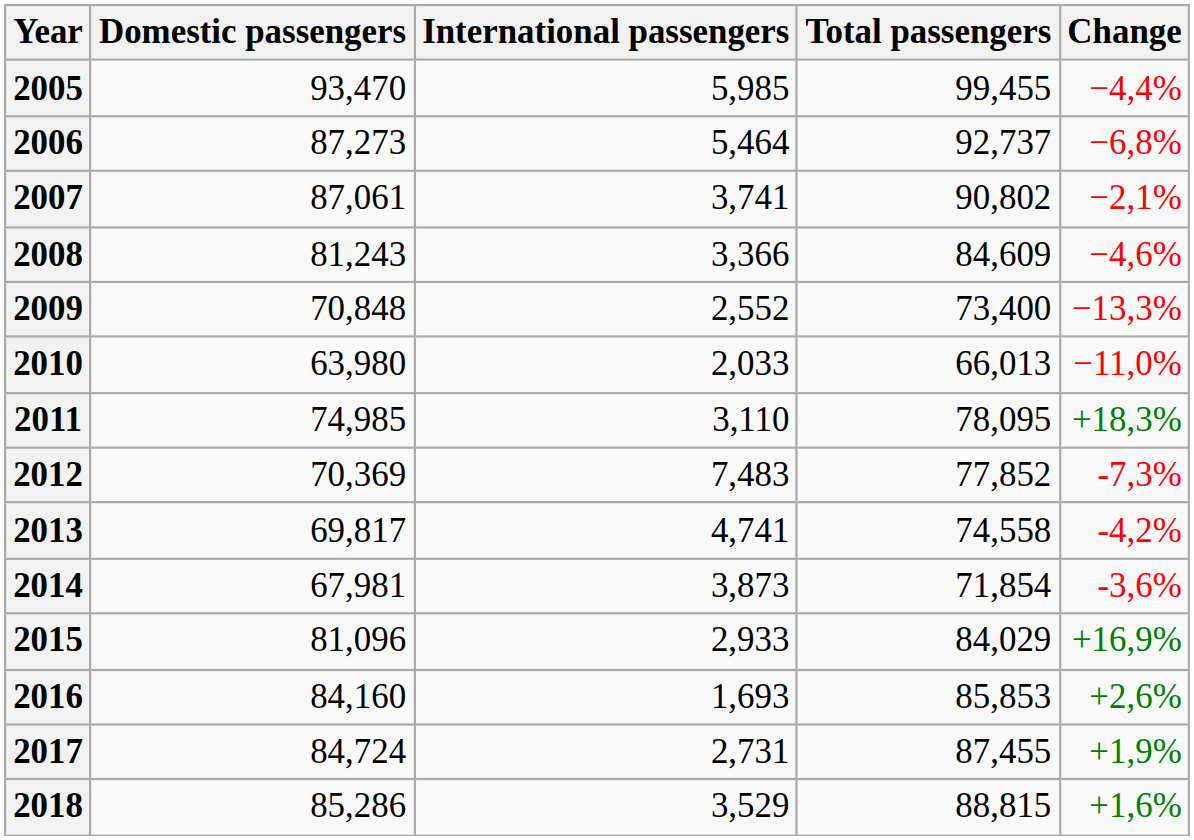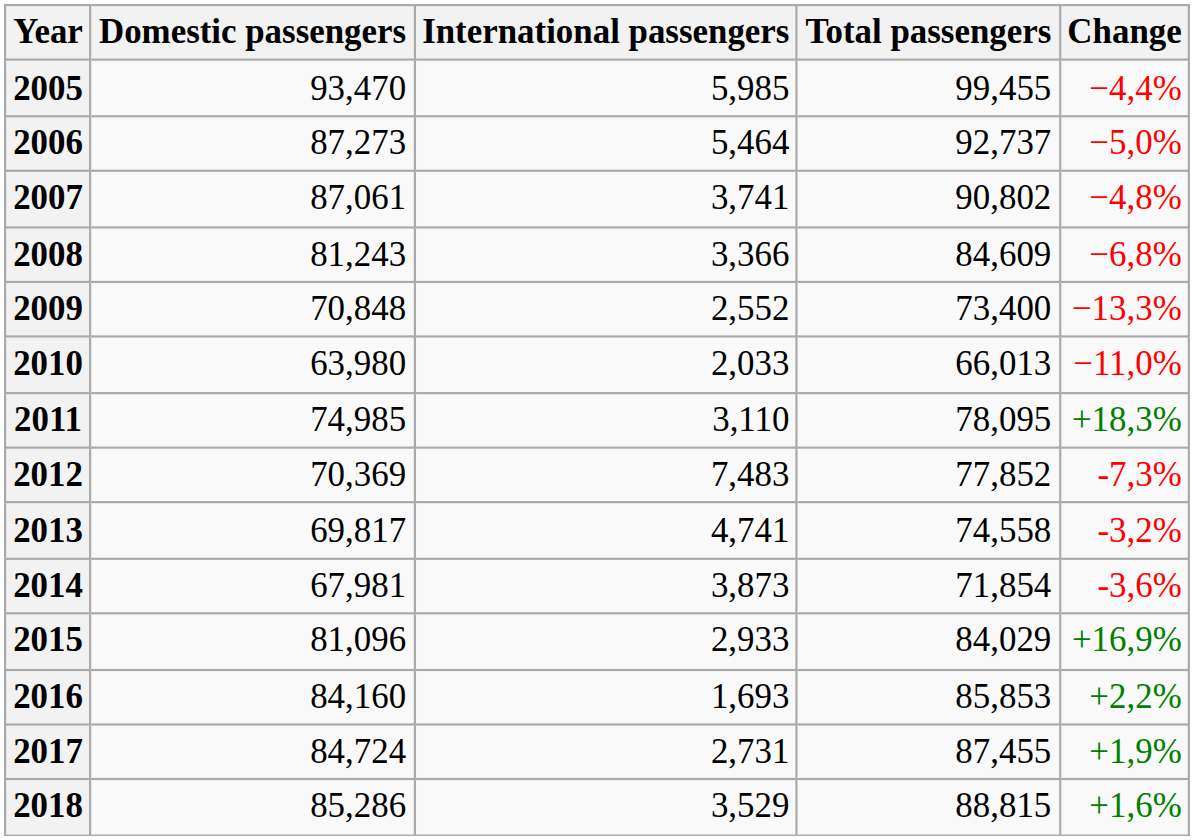2006 | Change: −6,8% -> −5,0%
2007 | Change: −2,1% -> −4,8%
2008 | Change: −4,6% -> −6,8%
2013 | Change: -4,2% -> -3,2%
2016 | Change: +2,6% -> +2,2%
